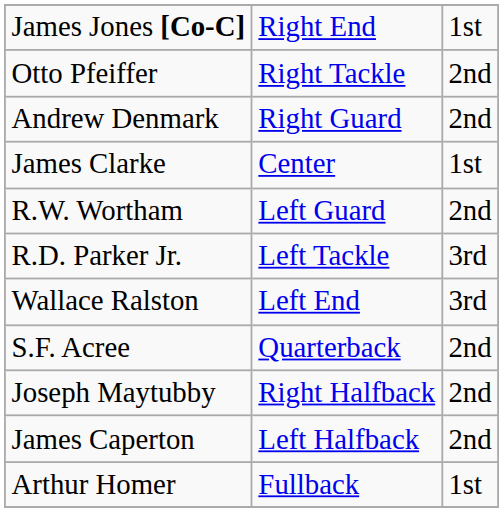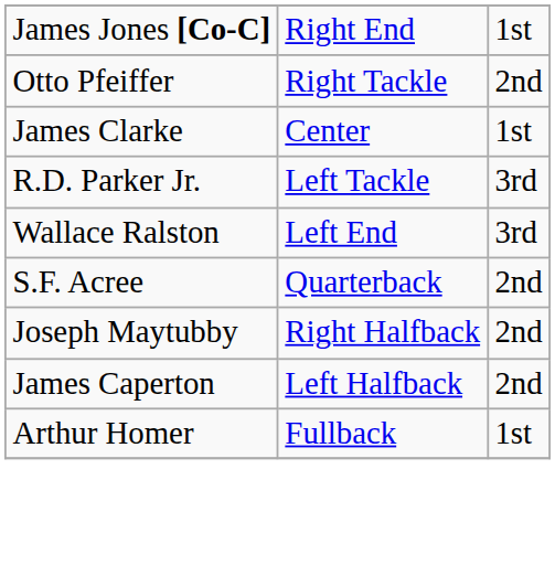- row: Andrew Denmark | Right Guard | 2nd
- row: R.W. Wortham | Left Guard | 2nd
